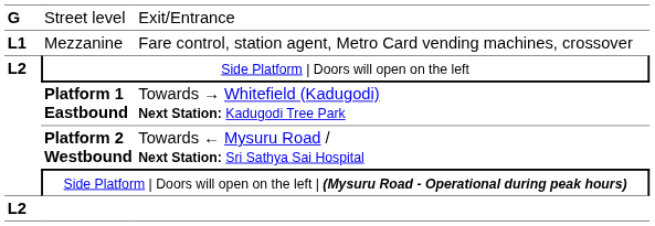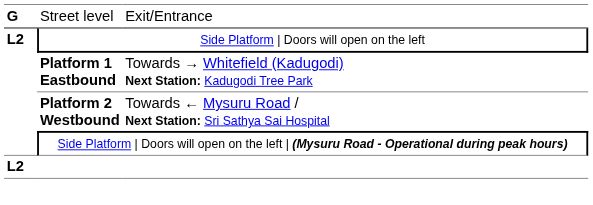- row: L1 | Mezzanine | Fare control, station agent, Metro Card vending machines, crossover
